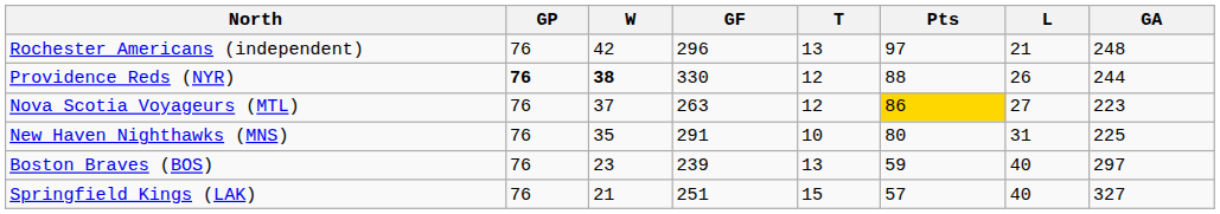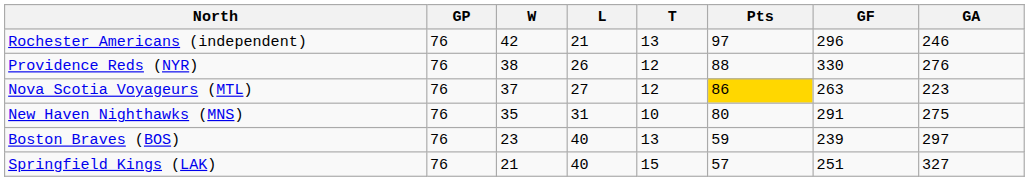columns swapped: L <-> GF
Rochester Americans (independent) | GA: 248 -> 246
Providence Reds (NYR) | GP: bold -> normal
Providence Reds (NYR) | W: bold -> normal
Providence Reds (NYR) | GA: 244 -> 276
New Haven Nighthawks (MNS) | GA: 225 -> 275
